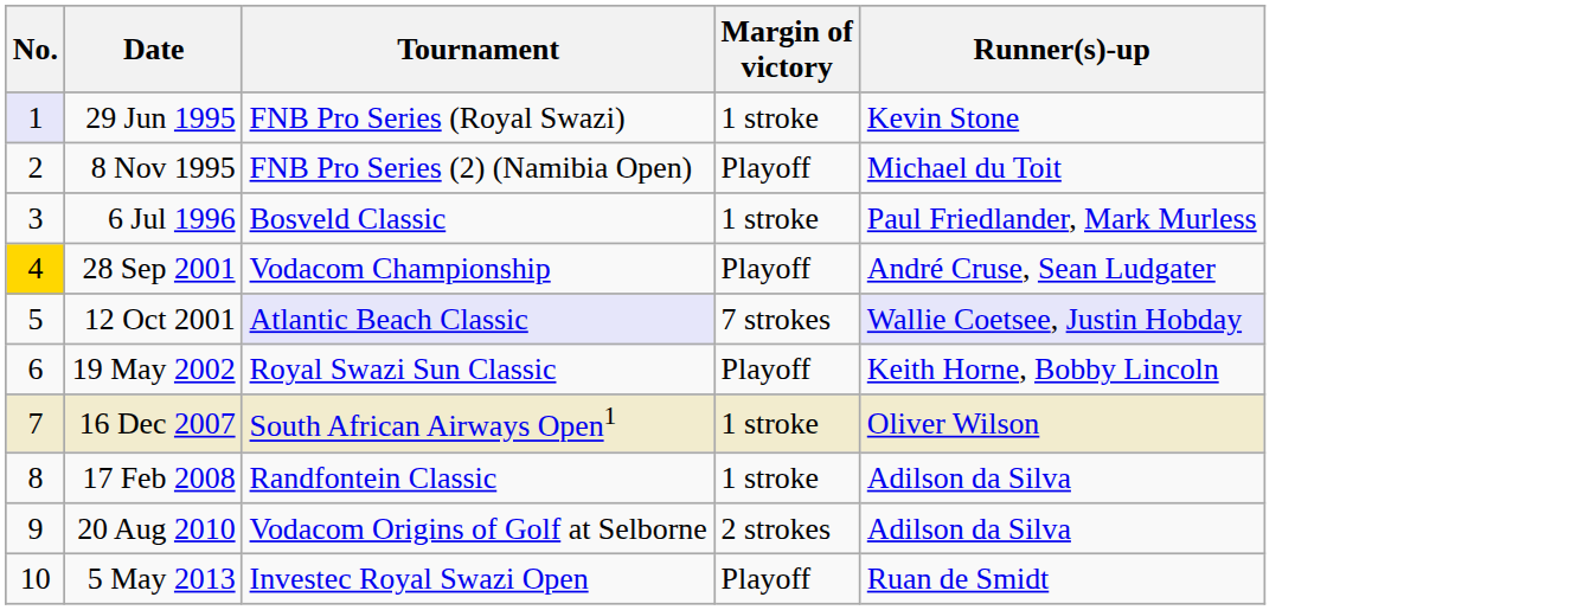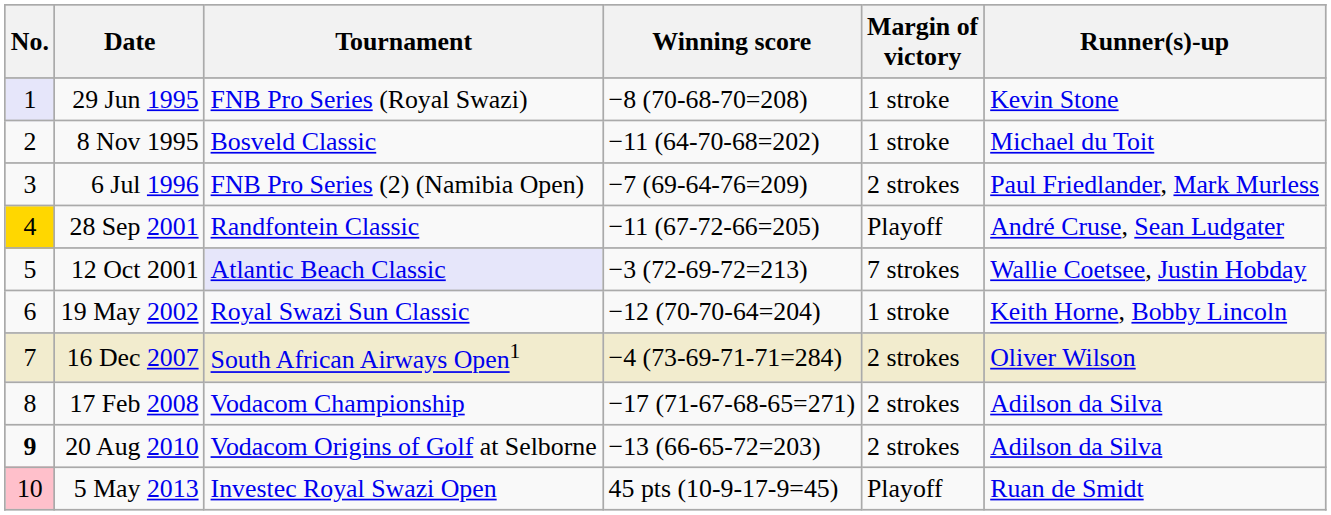+ column: Winning score | −8 (70-68-70=208) | −11 (64-70-68=202) | −7 (69-64-76=209) | −11 (67-72-66=205) | −3 (72-69-72=213) | −12 (70-70-64=204) | −4 (73-69-71-71=284) | −17 (71-67-68-65=271) | −13 (66-65-72=203) | 45 pts (10-9-17-9=45)
8 Nov 1995 | Tournament: FNB Pro Series (2) (Namibia Open) -> Bosveld Classic
8 Nov 1995 | Margin of victory: Playoff -> 1 stroke
6 Jul 1996 | Tournament: Bosveld Classic -> FNB Pro Series (2) (Namibia Open)
6 Jul 1996 | Margin of victory: 1 stroke -> 2 strokes
28 Sep 2001 | Tournament: Vodacom Championship -> Randfontein Classic
12 Oct 2001 | Runner(s)-up: lavender background -> no background
19 May 2002 | Margin of victory: Playoff -> 1 stroke
16 Dec 2007 | Margin of victory: 1 stroke -> 2 strokes
17 Feb 2008 | Tournament: Randfontein Classic -> Vodacom Championship
17 Feb 2008 | Margin of victory: 1 stroke -> 2 strokes
20 Aug 2010 | No.: normal -> bold
5 May 2013 | No.: no background -> pink background
